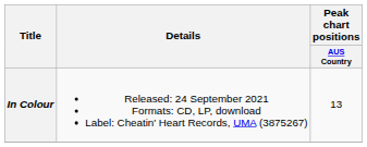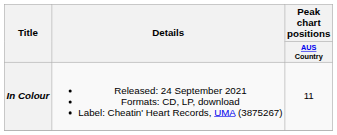In Colour | Peak chart positions / AUS Country: 13 -> 11
